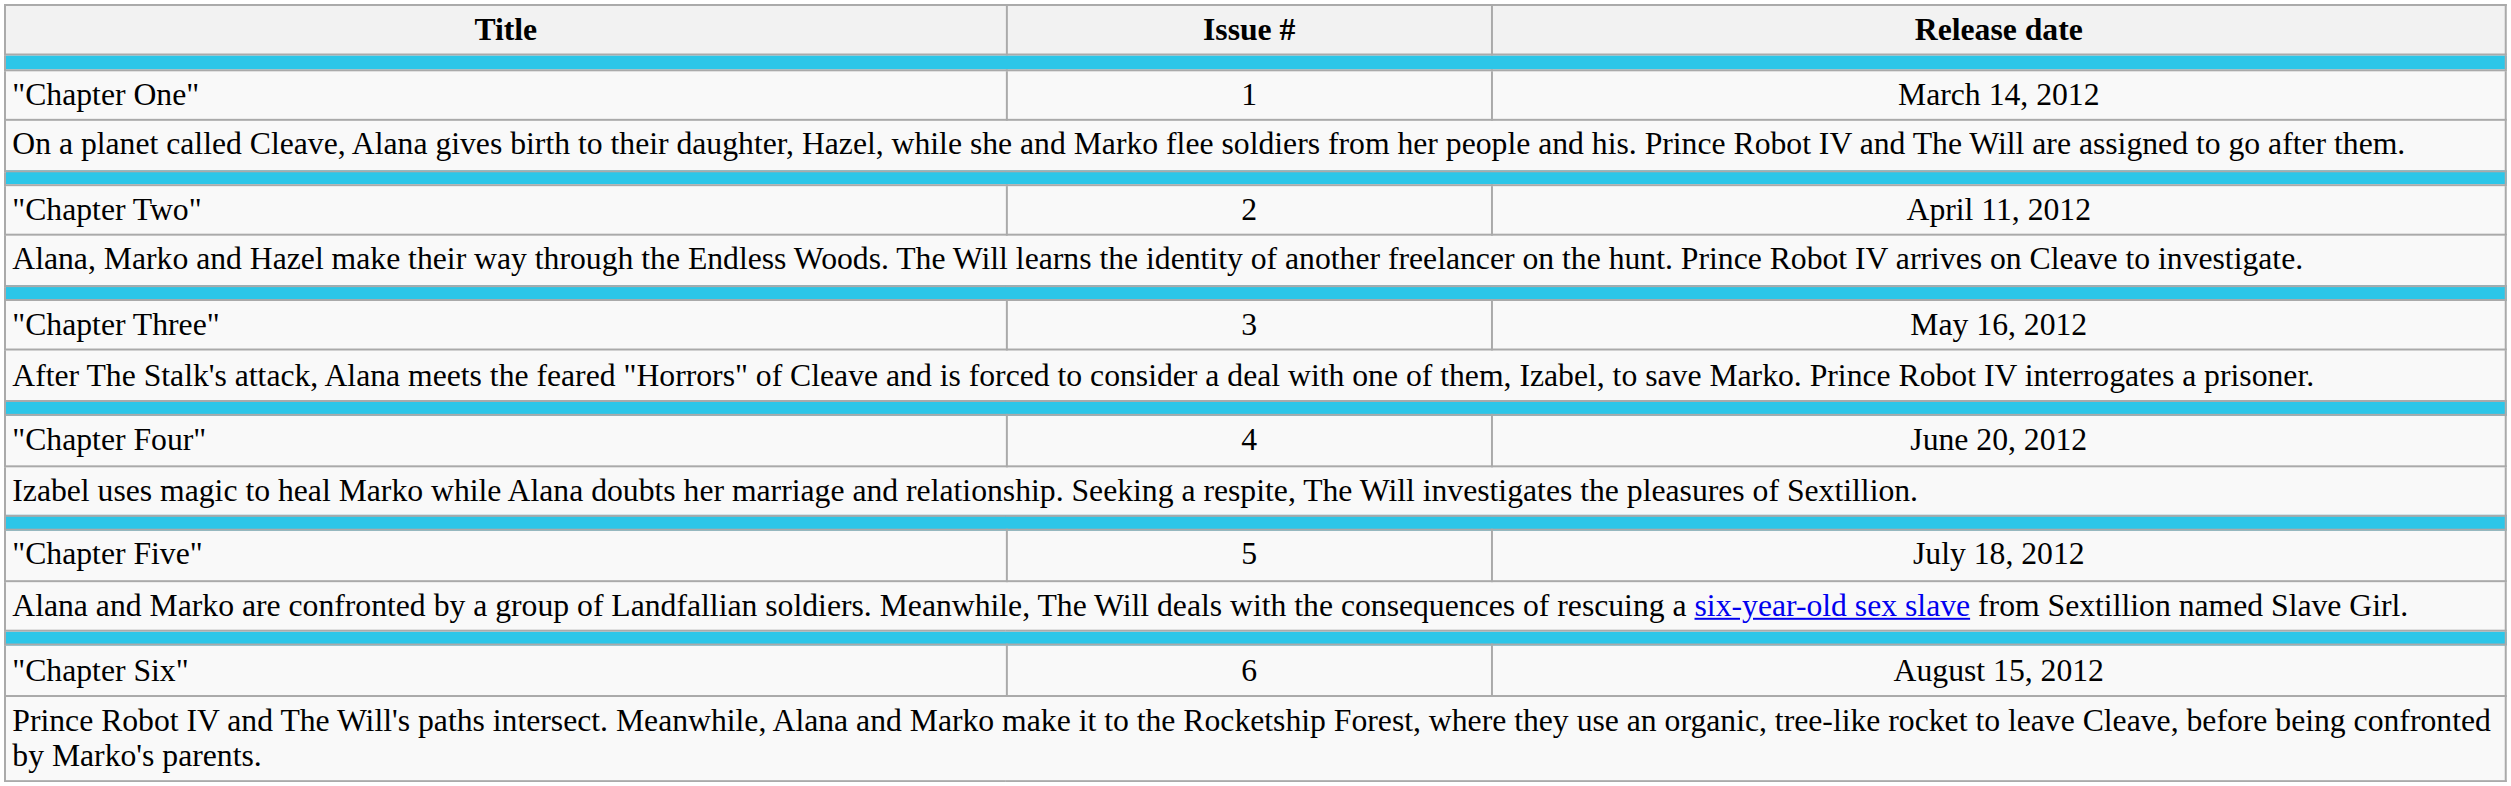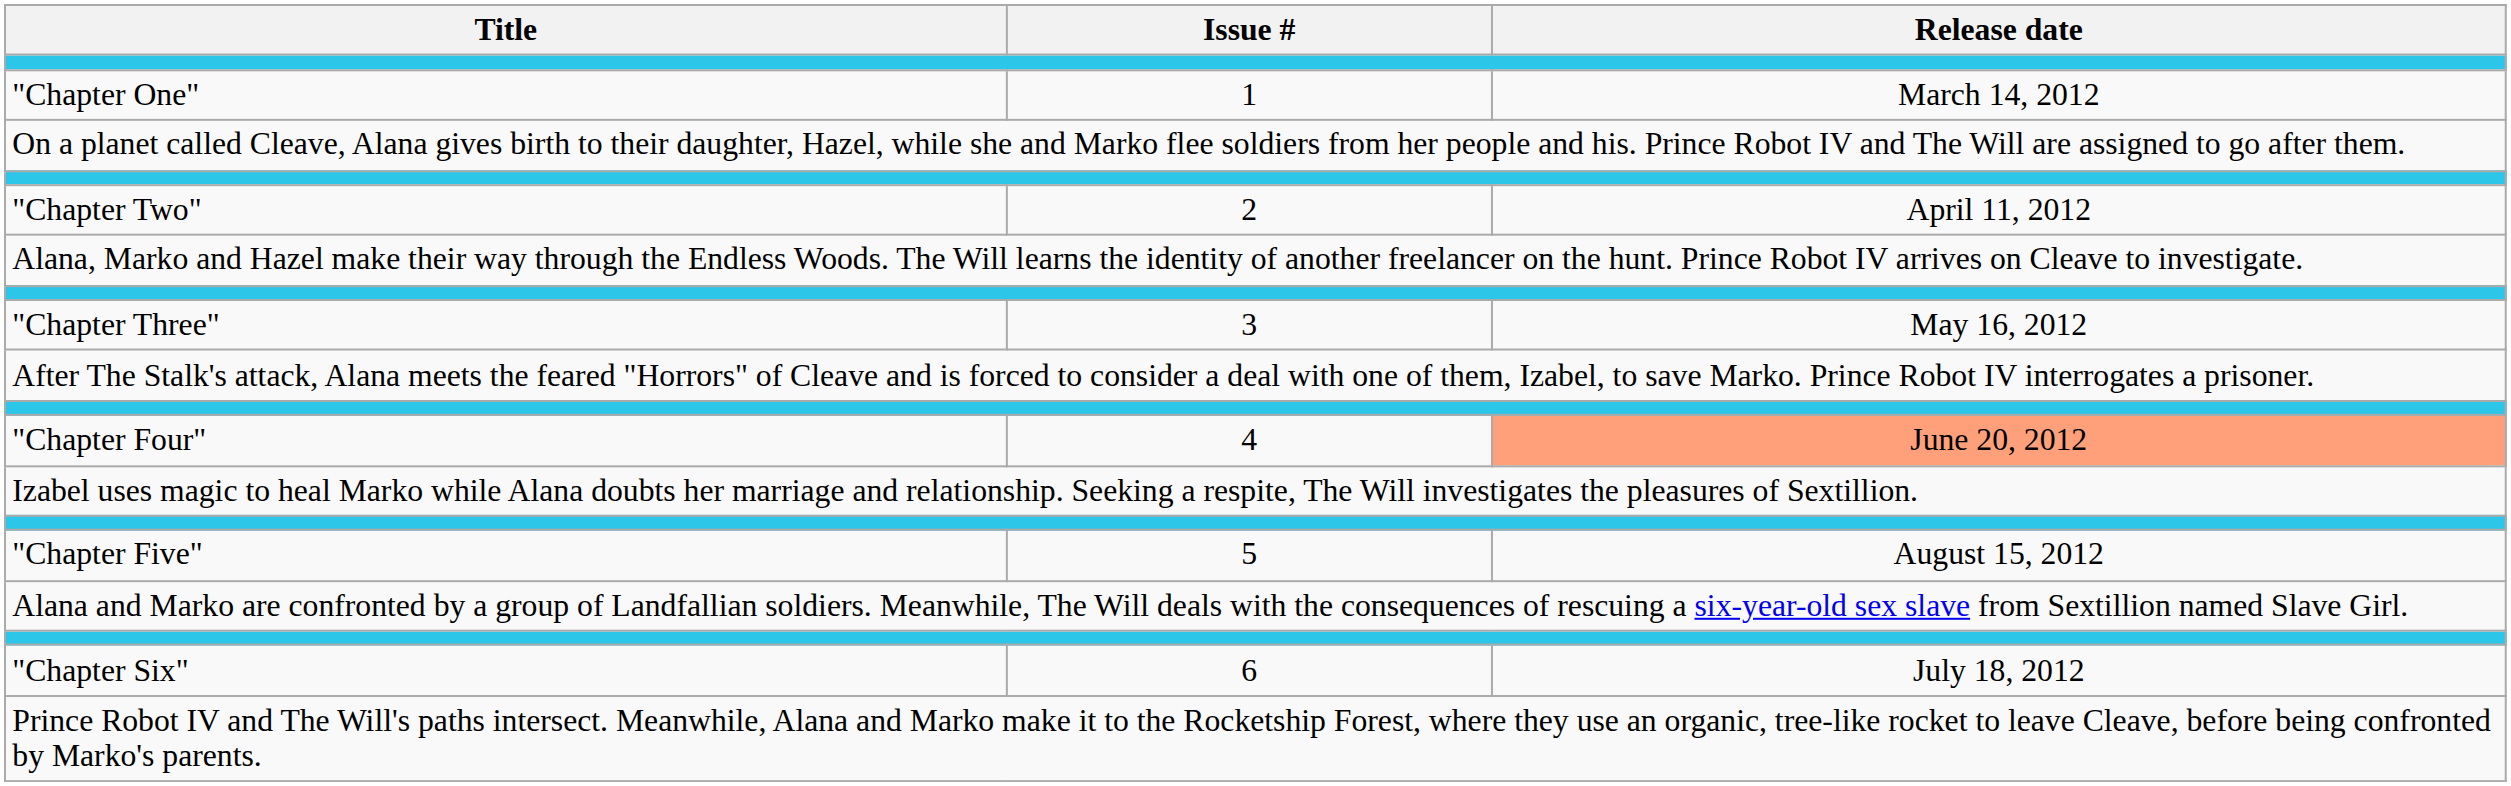"Chapter Four" | Release date: no background -> lightsalmon background
"Chapter Five" | Release date: July 18, 2012 -> August 15, 2012
"Chapter Six" | Release date: August 15, 2012 -> July 18, 2012
